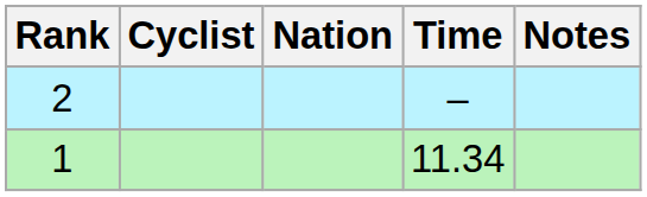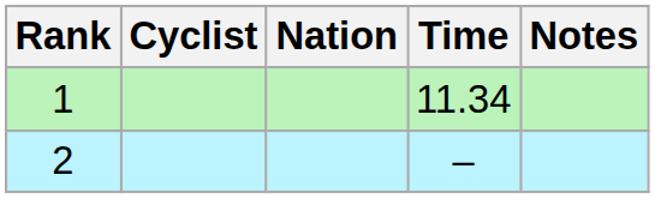rows swapped: 1 <-> 2
